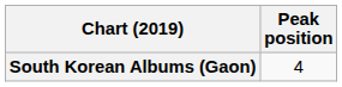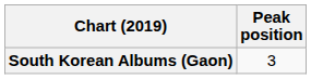South Korean Albums (Gaon) | Peak position: 4 -> 3
